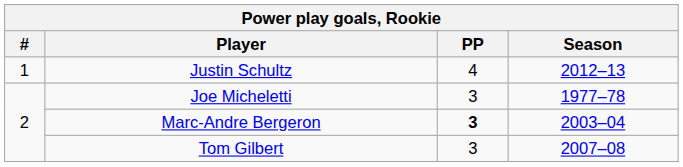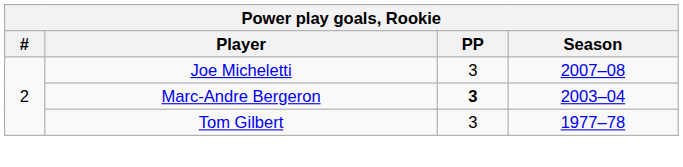- row: 1 | Justin Schultz | 4 | 2012–13
Joe Micheletti | Season: 1977–78 -> 2007–08
Tom Gilbert | Season: 2007–08 -> 1977–78
